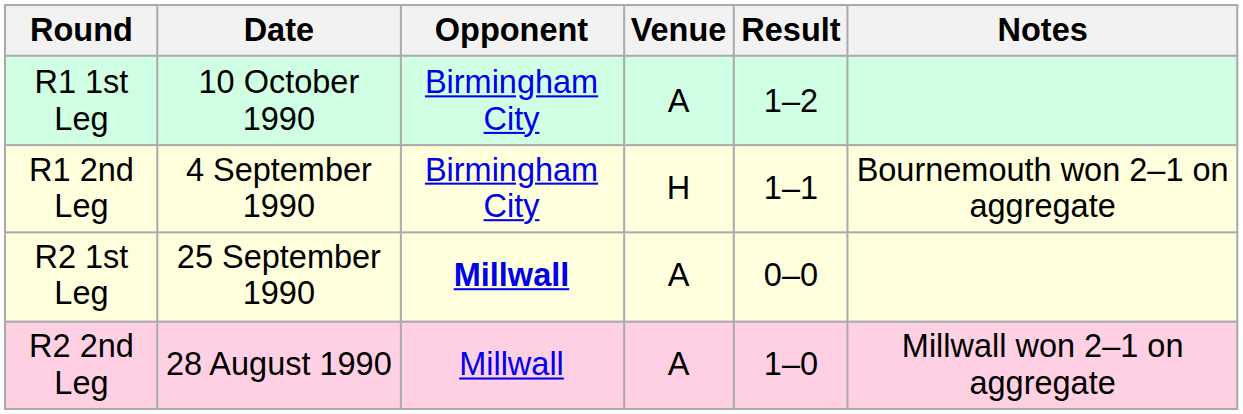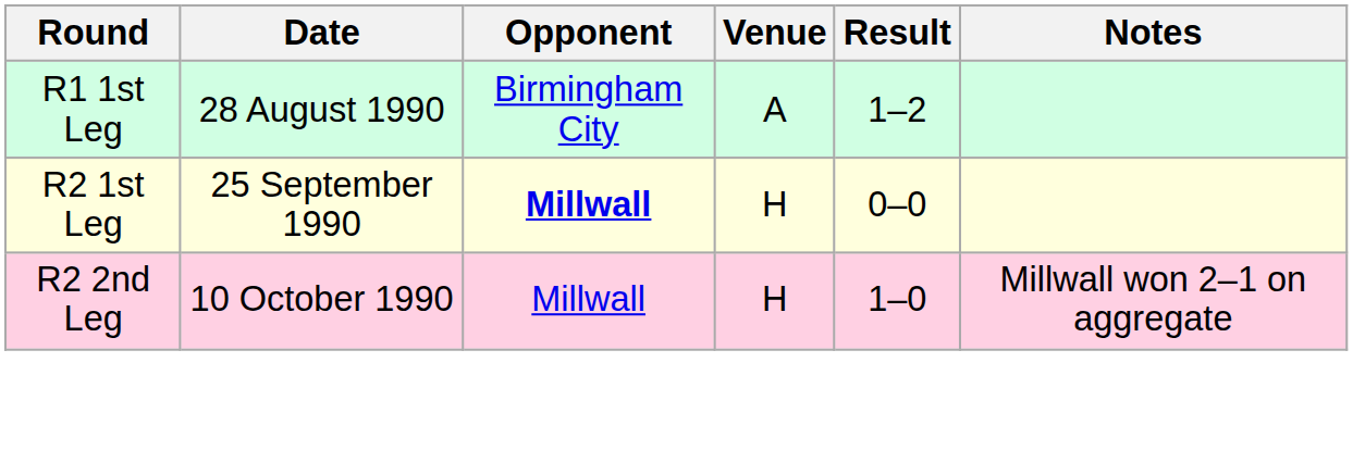R1 1st Leg | Date: 10 October 1990 -> 28 August 1990
- row: R1 2nd Leg | 4 September 1990 | Birmingham City | H | 1–1 | Bournemouth won 2–1 on aggregate
R2 1st Leg | Venue: A -> H
R2 2nd Leg | Date: 28 August 1990 -> 10 October 1990
R2 2nd Leg | Venue: A -> H
